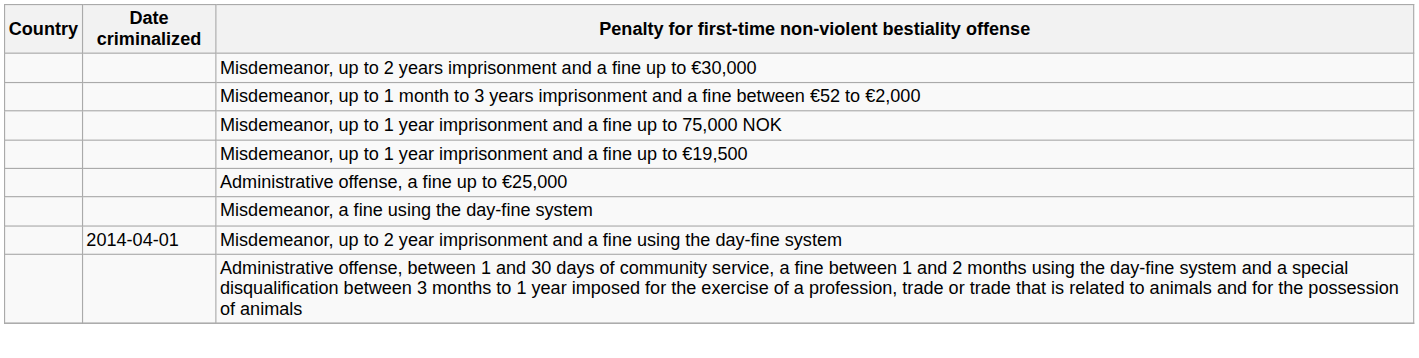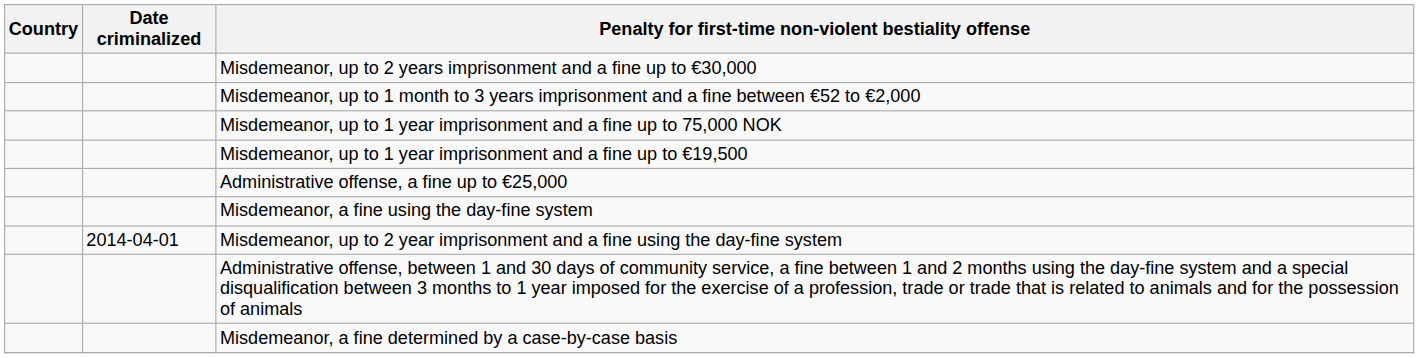+ row: Misdemeanor, a fine determined by a case-by-case basis
